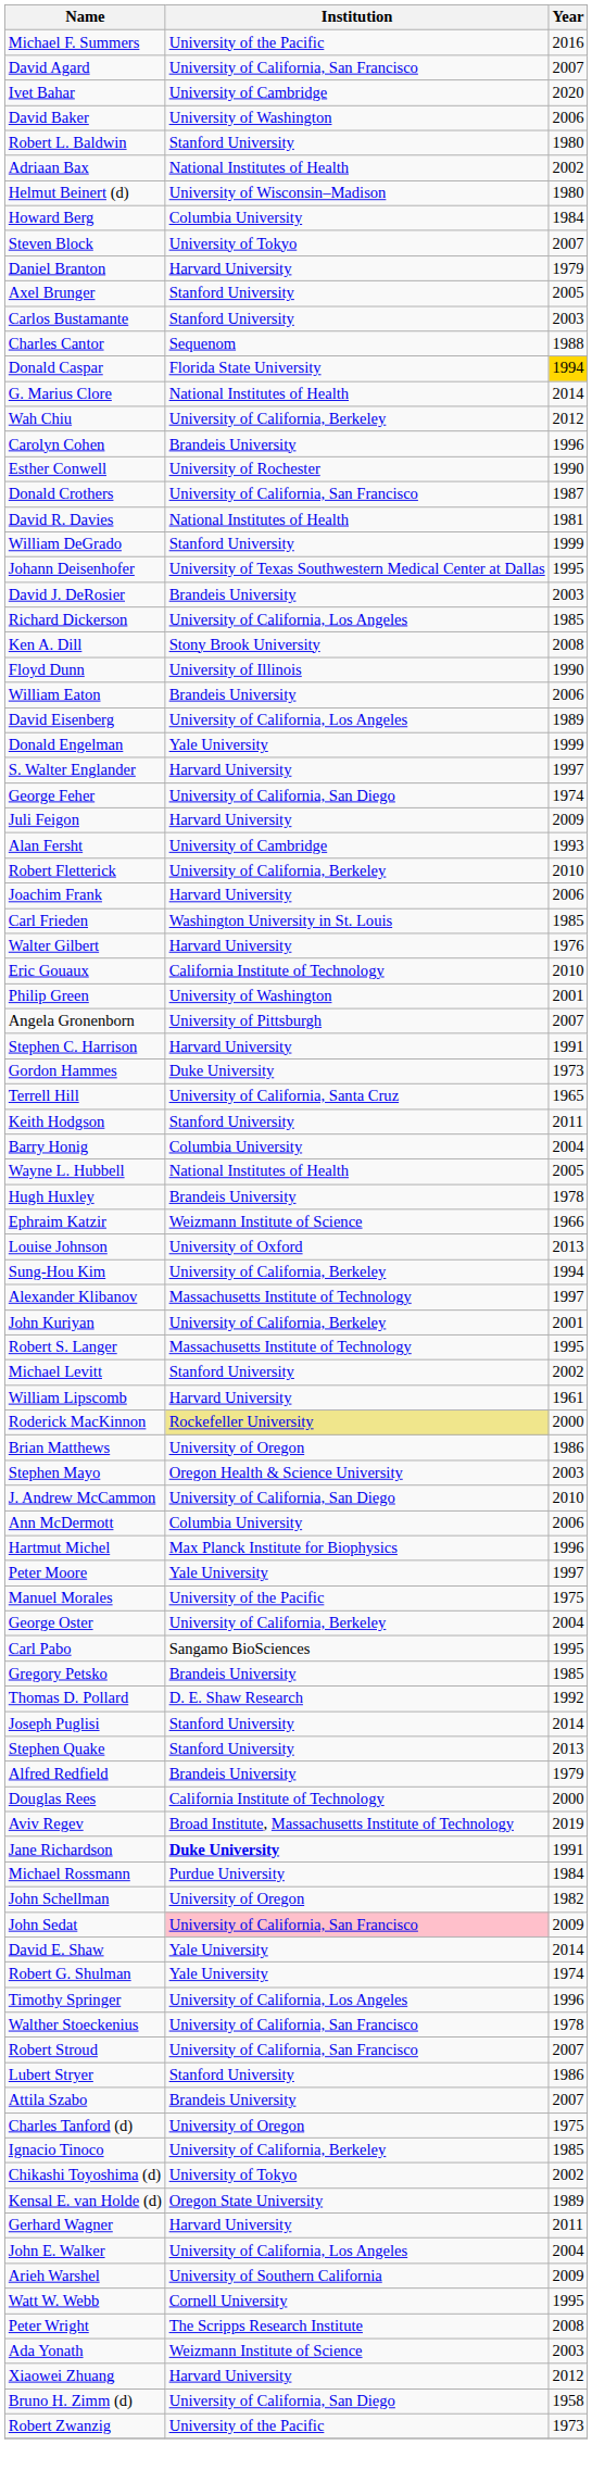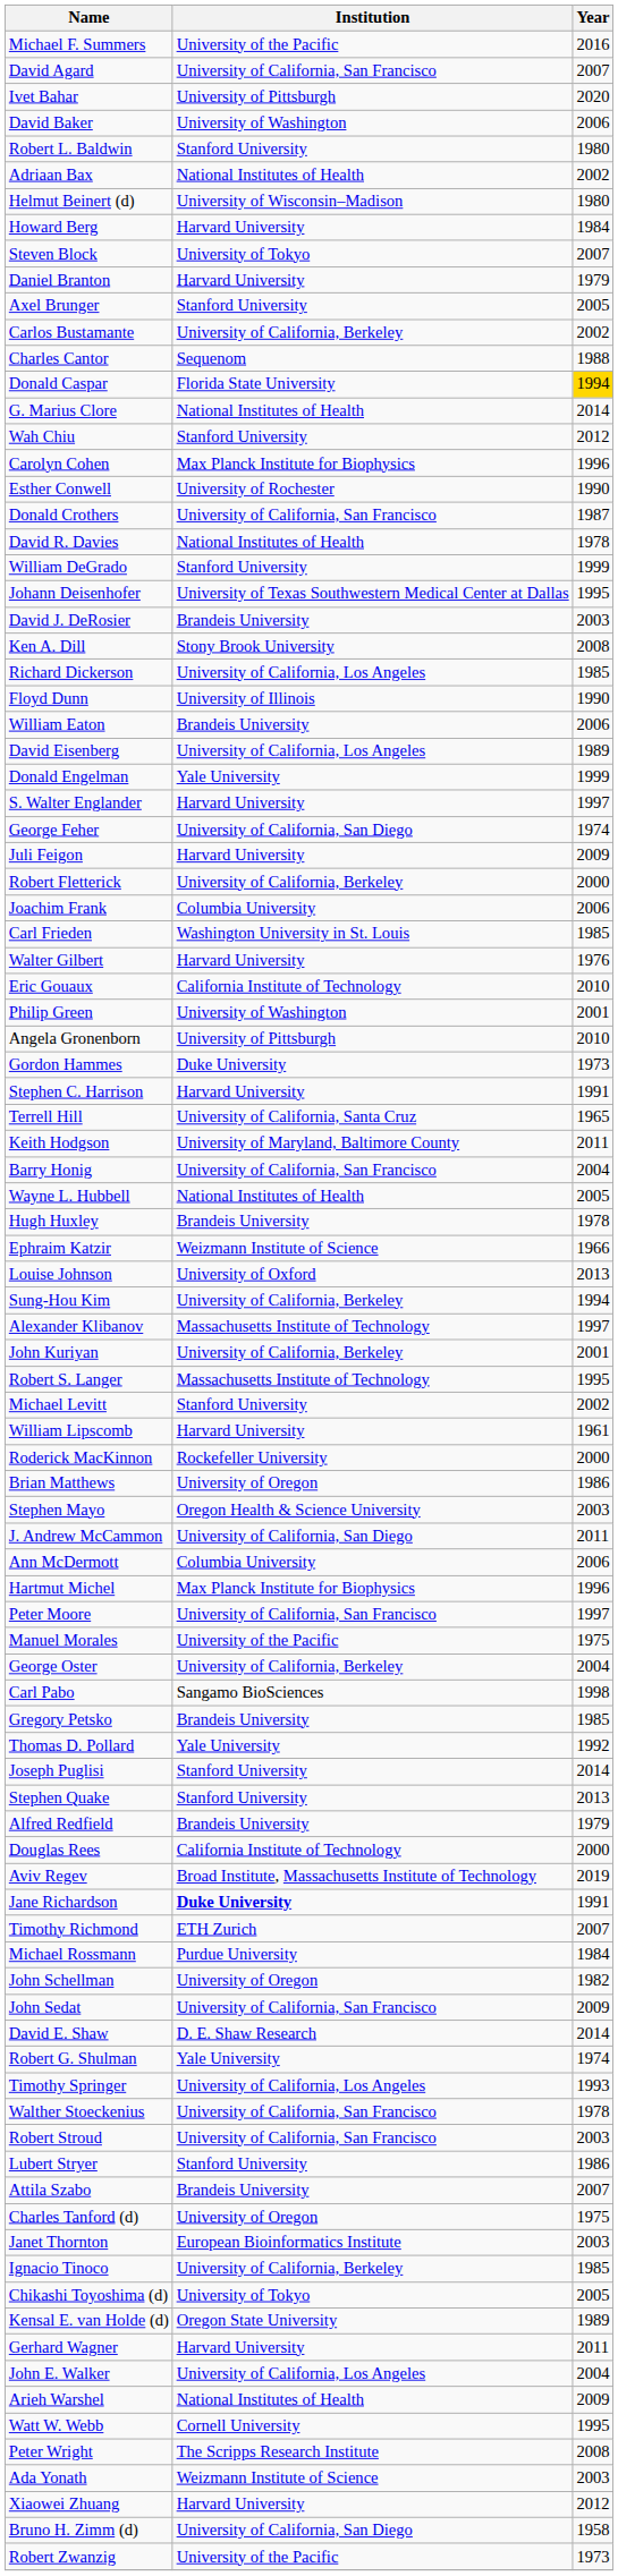Ivet Bahar | Institution: University of Cambridge -> University of Pittsburgh
Howard Berg | Institution: Columbia University -> Harvard University
Carlos Bustamante | Institution: Stanford University -> University of California, Berkeley
Carlos Bustamante | Year: 2003 -> 2002
Wah Chiu | Institution: University of California, Berkeley -> Stanford University
Carolyn Cohen | Institution: Brandeis University -> Max Planck Institute for Biophysics
David R. Davies | Year: 1981 -> 1978
rows swapped: Richard Dickerson <-> Ken A. Dill
- row: Alan Fersht | University of Cambridge | 1993
Robert Fletterick | Year: 2010 -> 2000
Joachim Frank | Institution: Harvard University -> Columbia University
Angela Gronenborn | Year: 2007 -> 2010
rows swapped: Gordon Hammes <-> Stephen C. Harrison
Keith Hodgson | Institution: Stanford University -> University of Maryland, Baltimore County
Barry Honig | Institution: Columbia University -> University of California, San Francisco
Roderick MacKinnon | Institution: khaki background -> no background
J. Andrew McCammon | Year: 2010 -> 2011
Peter Moore | Institution: Yale University -> University of California, San Francisco
Carl Pabo | Year: 1995 -> 1998
Thomas D. Pollard | Institution: D. E. Shaw Research -> Yale University
+ row: Timothy Richmond | ETH Zurich | 2007
John Sedat | Institution: pink background -> no background
David E. Shaw | Institution: Yale University -> D. E. Shaw Research
Timothy Springer | Year: 1996 -> 1993
Robert Stroud | Year: 2007 -> 2003
+ row: Janet Thornton | European Bioinformatics Institute | 2003
Chikashi Toyoshima (d) | Year: 2002 -> 2005
Arieh Warshel | Institution: University of Southern California -> National Institutes of Health
